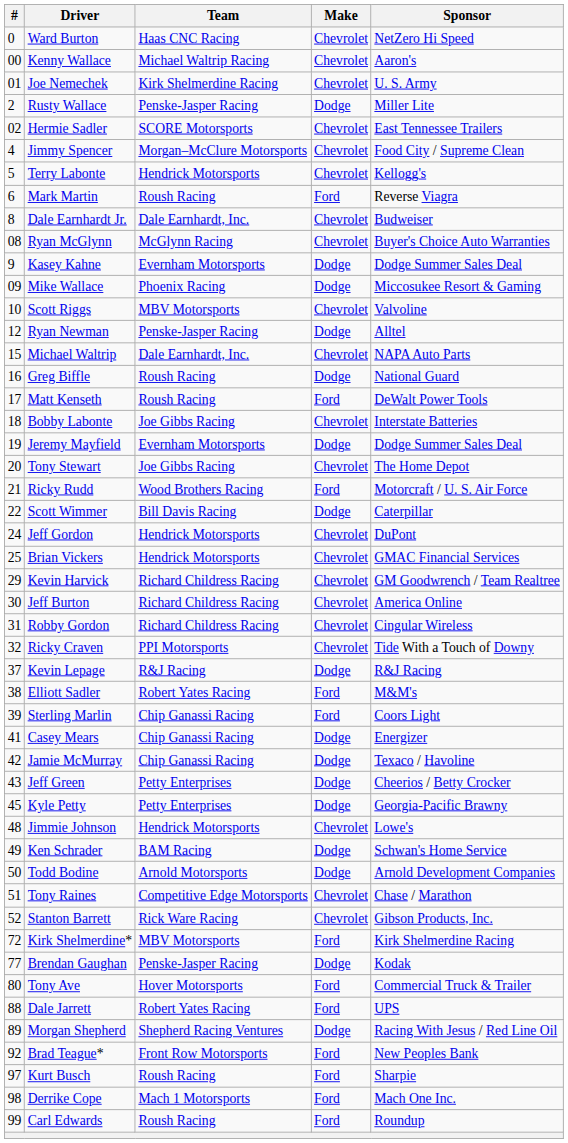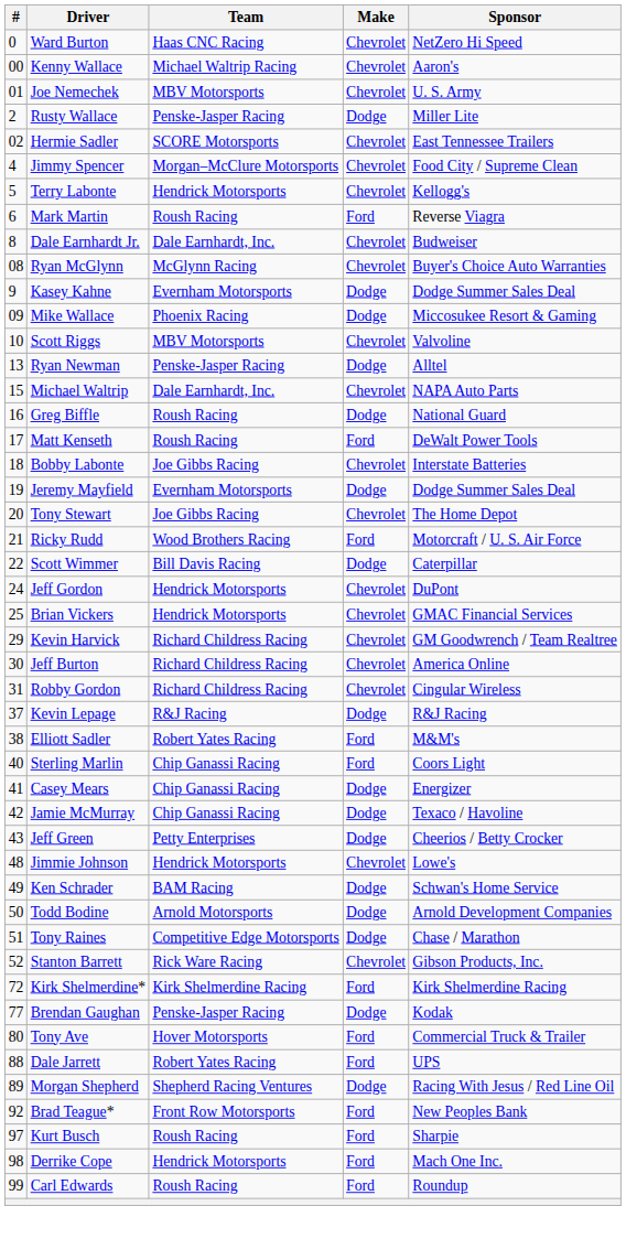Joe Nemechek | Team: Kirk Shelmerdine Racing -> MBV Motorsports
Ryan Newman | #: 12 -> 13
- row: 32 | Ricky Craven | PPI Motorsports | Chevrolet | Tide With a Touch of Downy
Sterling Marlin | #: 39 -> 40
- row: 45 | Kyle Petty | Petty Enterprises | Dodge | Georgia-Pacific Brawny
Tony Raines | Make: Chevrolet -> Dodge
Kirk Shelmerdine* | Team: MBV Motorsports -> Kirk Shelmerdine Racing
Derrike Cope | Team: Mach 1 Motorsports -> Hendrick Motorsports
